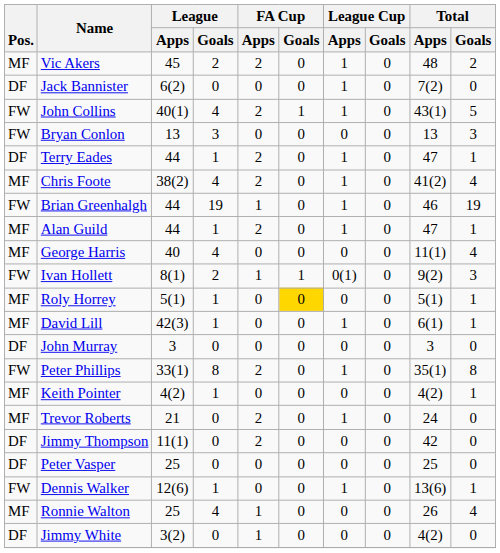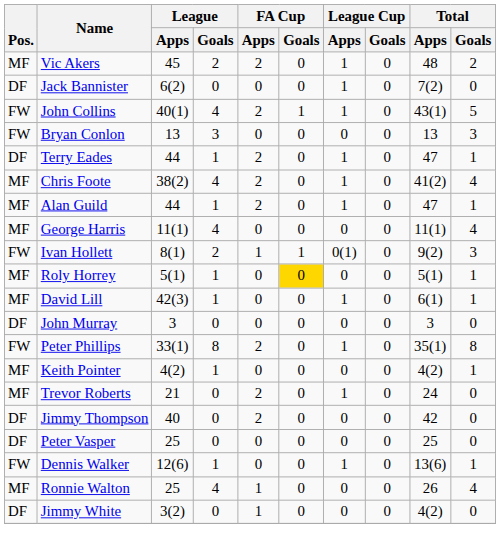- row: FW | Brian Greenhalgh | 44 | 19 | 1 | 0 | 1 | 0 | 46 | 19
George Harris | League / Apps: 40 -> 11(1)
Jimmy Thompson | League / Apps: 11(1) -> 40
